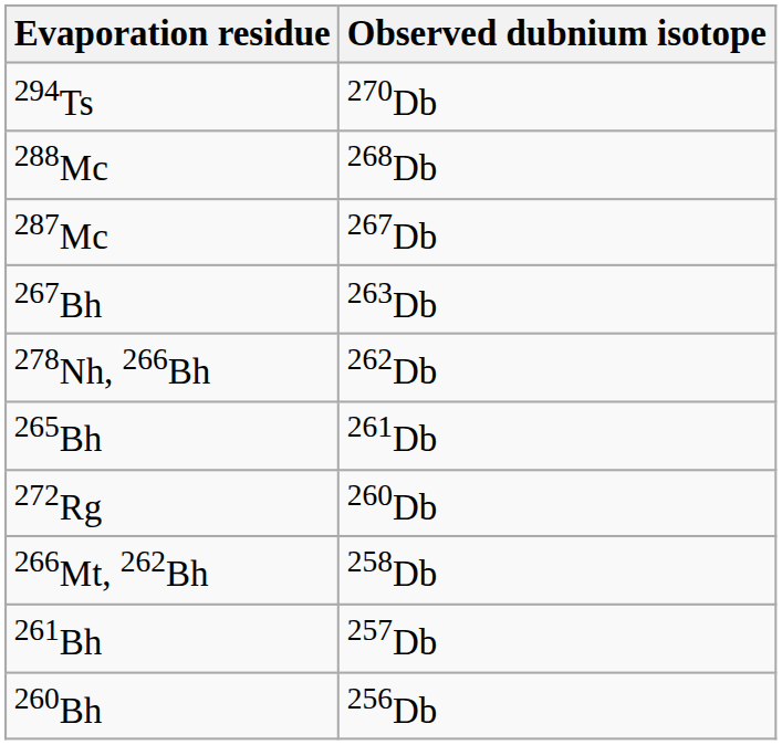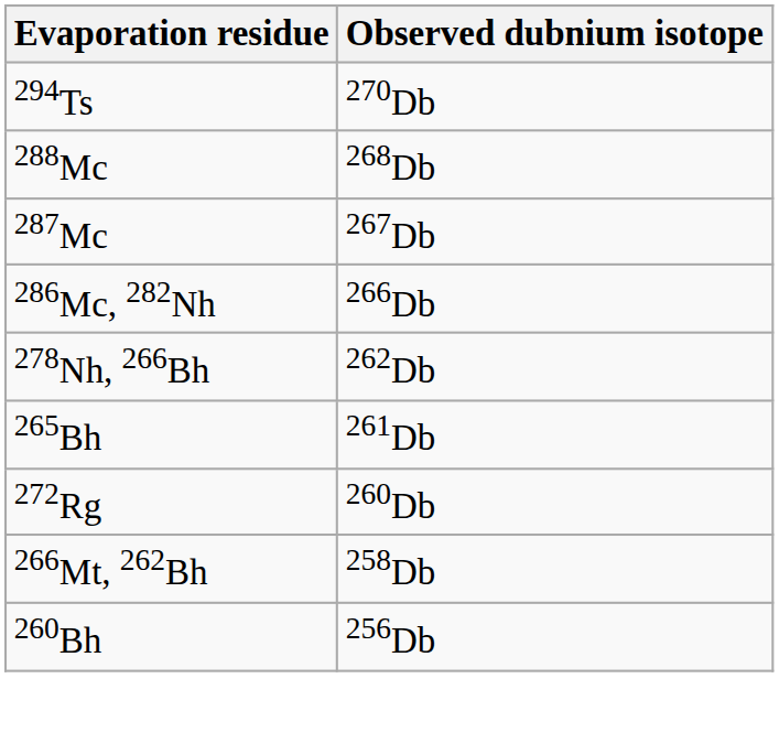+ row: 286Mc, 282Nh | 266Db
- row: 267Bh | 263Db
- row: 261Bh | 257Db
